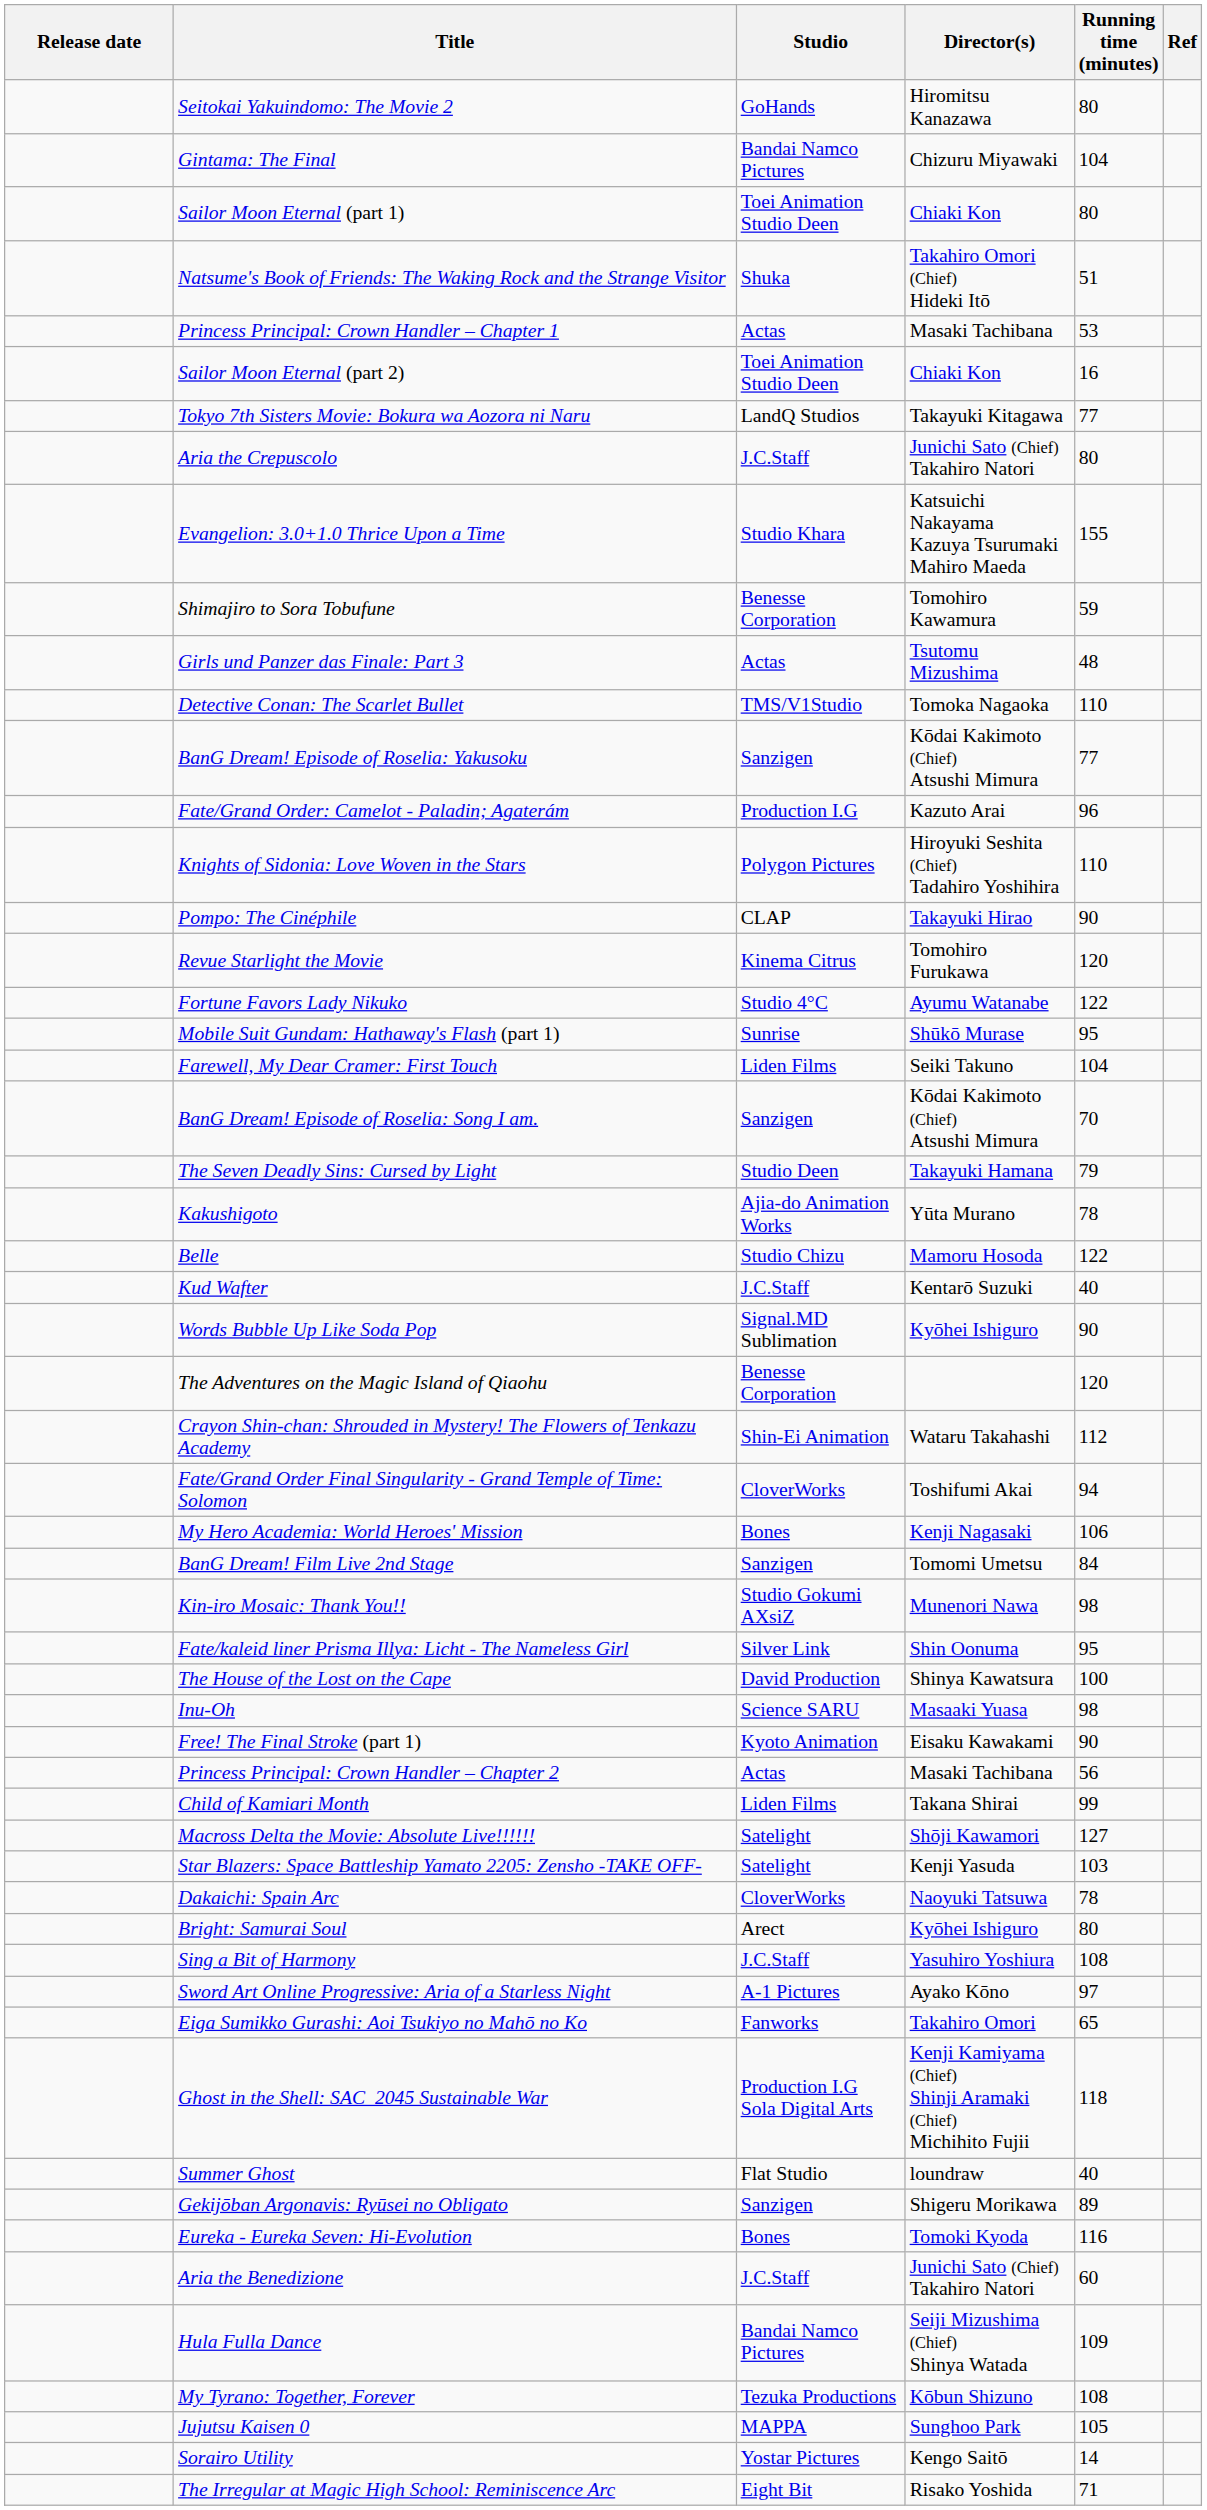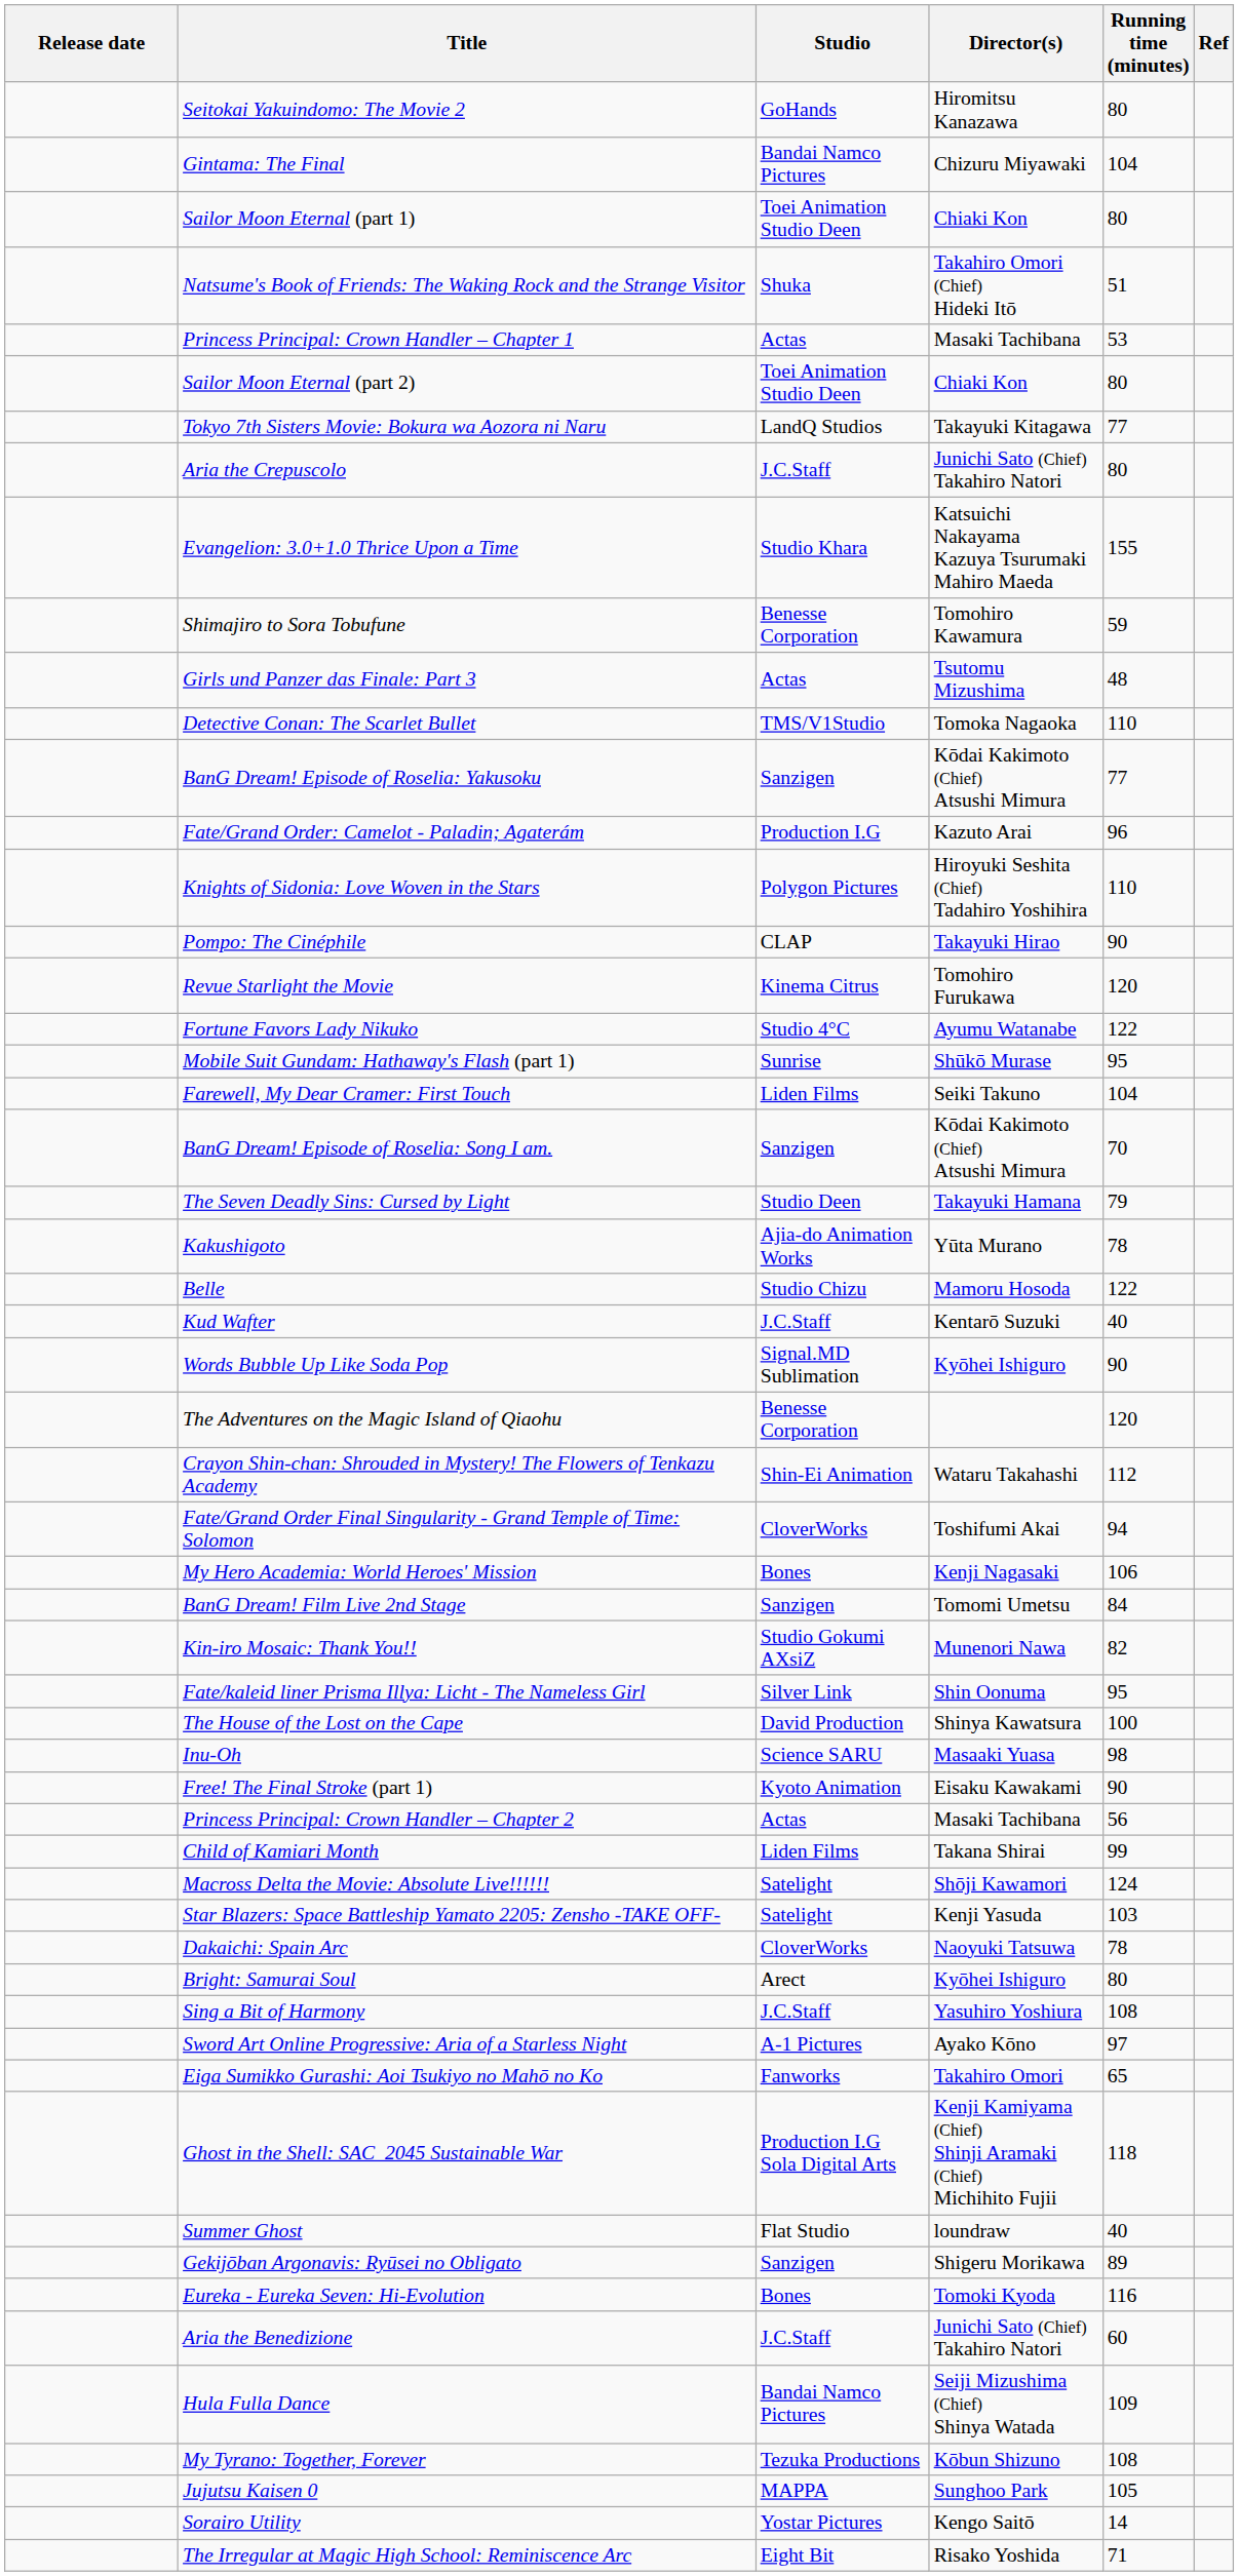Sailor Moon Eternal (part 2) | Running time (minutes): 16 -> 80
Kin-iro Mosaic: Thank You!! | Running time (minutes): 98 -> 82
Macross Delta the Movie: Absolute Live!!!!!! | Running time (minutes): 127 -> 124
